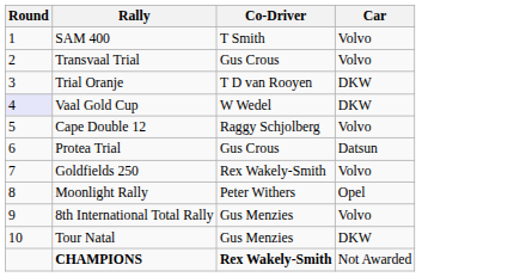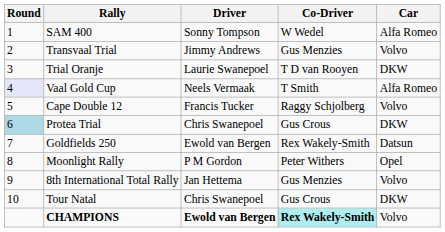+ column: Driver | Sonny Tompson | Jimmy Andrews | Laurie Swanepoel | Neels Vermaak | Francis Tucker | Chris Swanepoel | Ewold van Bergen | P M Gordon | Jan Hettema | Chris Swanepoel | Ewold van Bergen
SAM 400 | Co-Driver: T Smith -> W Wedel
SAM 400 | Car: Volvo -> Alfa Romeo
Transvaal Trial | Co-Driver: Gus Crous -> Gus Menzies
Vaal Gold Cup | Co-Driver: W Wedel -> T Smith
Vaal Gold Cup | Car: DKW -> Alfa Romeo
Protea Trial | Round: no background -> lightblue background
Protea Trial | Car: Datsun -> DKW
Goldfields 250 | Car: Volvo -> Datsun
Tour Natal | Co-Driver: Gus Menzies -> Gus Crous
CHAMPIONS | Co-Driver: no background -> paleturquoise background
CHAMPIONS | Car: Not Awarded -> Volvo
